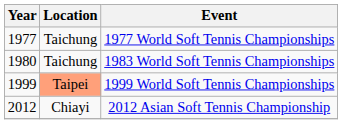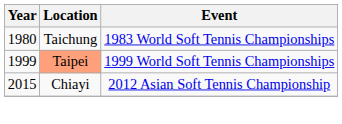- row: 1977 | Taichung | 1977 World Soft Tennis Championships
2012 Asian Soft Tennis Championship | Year: 2012 -> 2015
